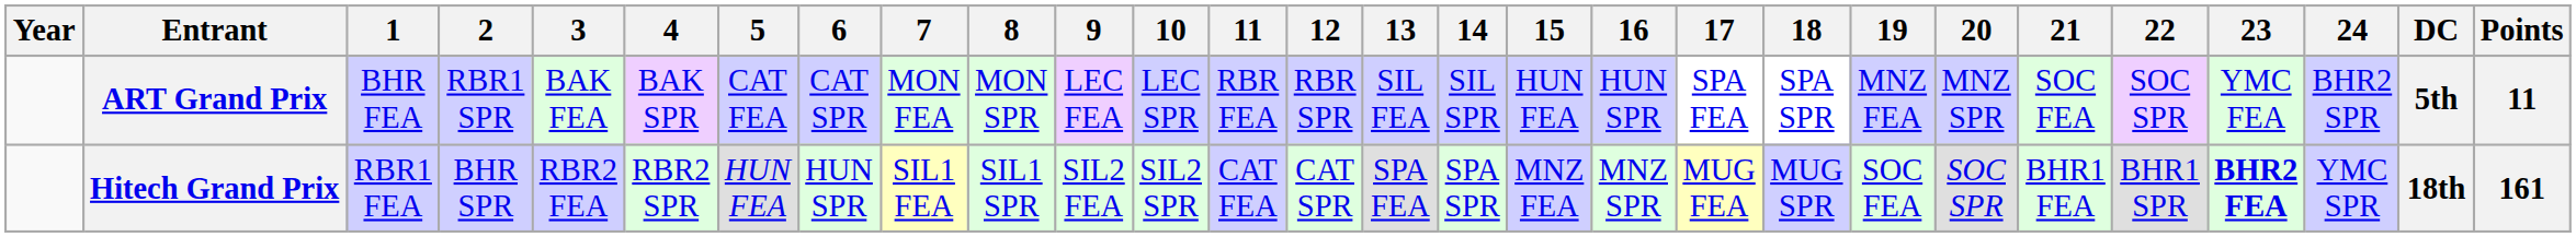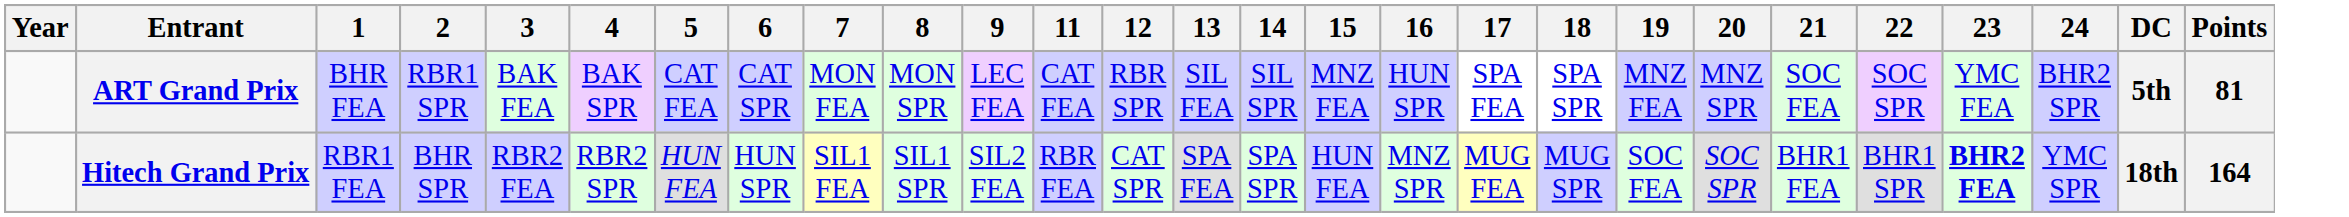- column: 10 | LEC SPR | SIL2 SPR
ART Grand Prix | 11: RBR FEA -> CAT FEA
ART Grand Prix | 15: HUN FEA -> MNZ FEA
ART Grand Prix | Points: 11 -> 81
Hitech Grand Prix | 11: CAT FEA -> RBR FEA
Hitech Grand Prix | 15: MNZ FEA -> HUN FEA
Hitech Grand Prix | Points: 161 -> 164
